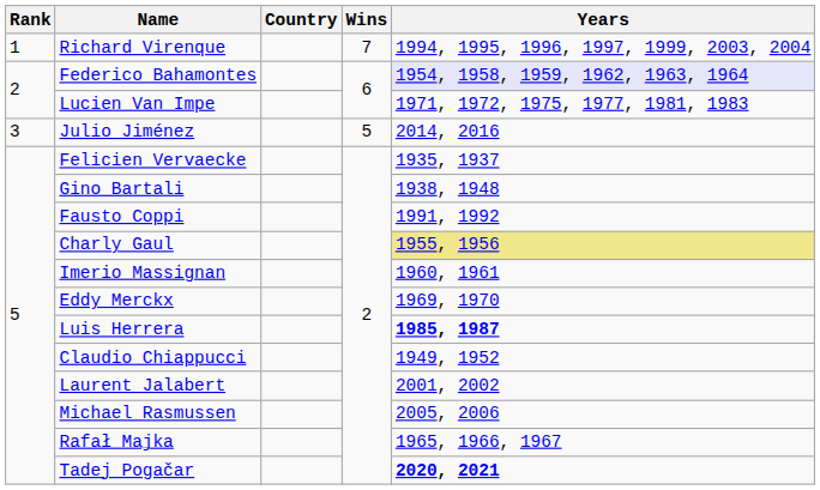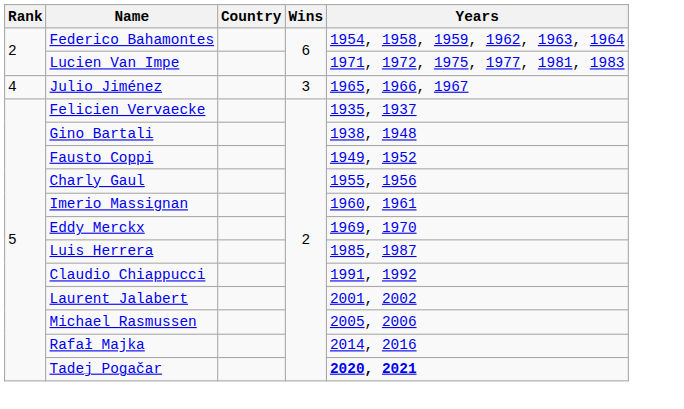- row: 1 | Richard Virenque | 7 | 1994, 1995, 1996, 1997, 1999, 2003, 2004
Federico Bahamontes | Years: lavender background -> no background
Julio Jiménez | Rank: 3 -> 4
Julio Jiménez | Wins: 5 -> 3
Julio Jiménez | Years: 2014, 2016 -> 1965, 1966, 1967
Fausto Coppi | Years: 1991, 1992 -> 1949, 1952
Charly Gaul | Years: khaki background -> no background
Luis Herrera | Years: bold -> normal
Claudio Chiappucci | Years: 1949, 1952 -> 1991, 1992
Rafał Majka | Years: 1965, 1966, 1967 -> 2014, 2016
